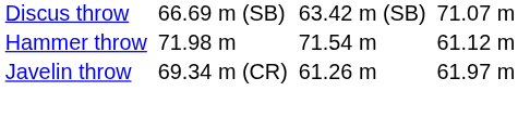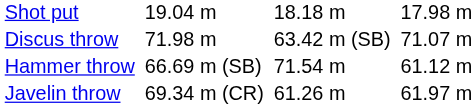+ row: Shot put | 19.04 m | 18.18 m | 17.98 m
Discus throw | column 3: 66.69 m (SB) -> 71.98 m
Hammer throw | column 3: 71.98 m -> 66.69 m (SB)
